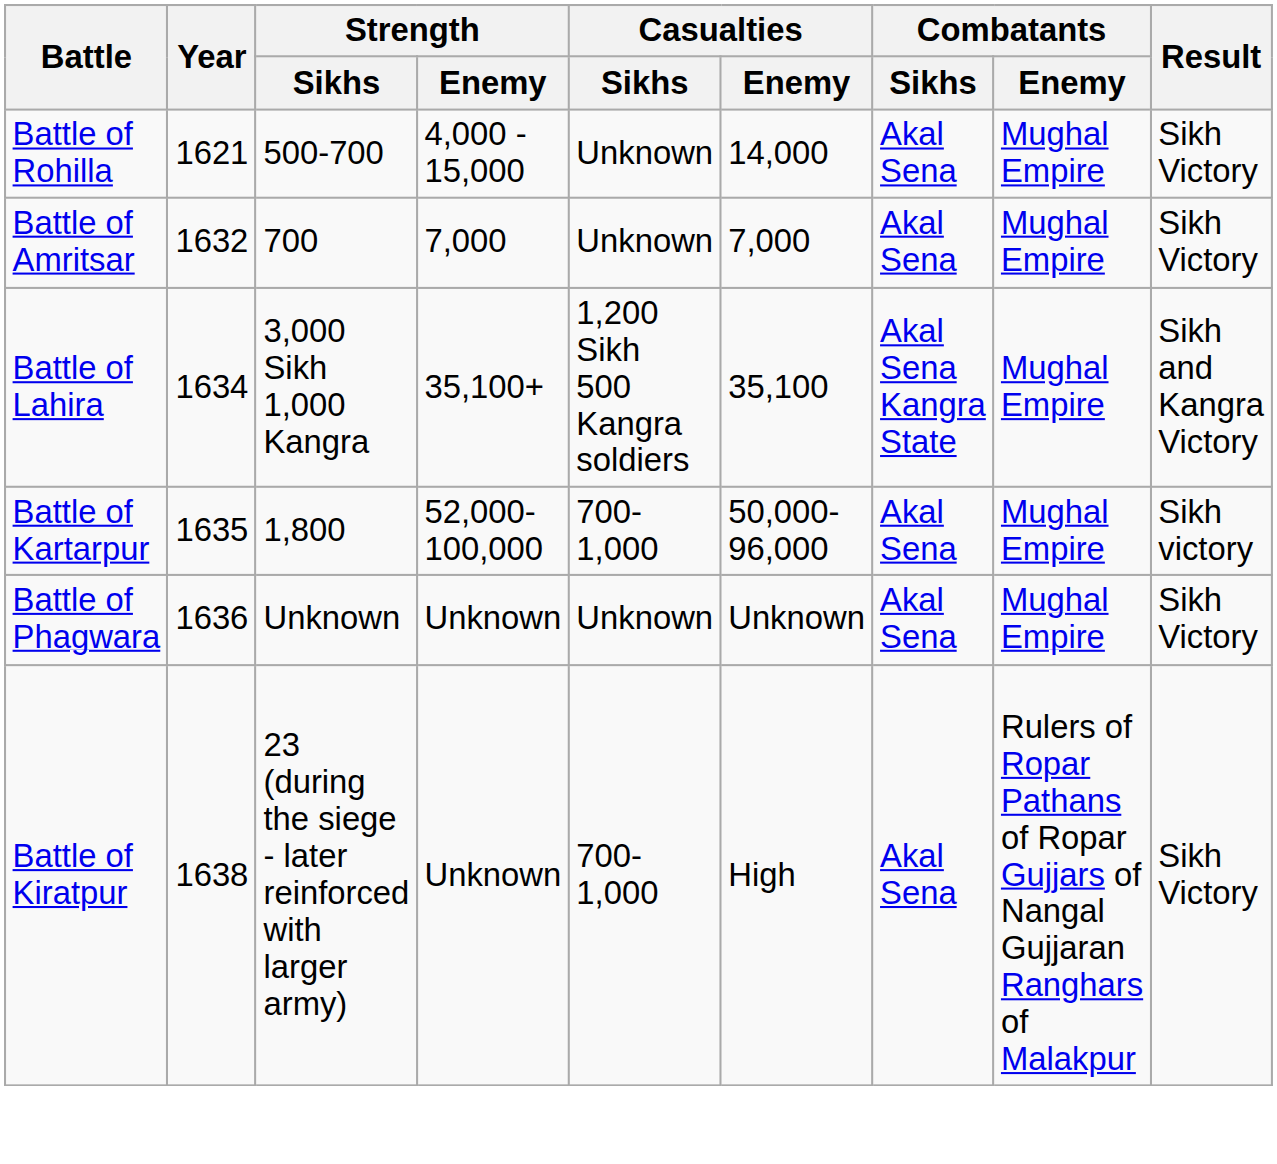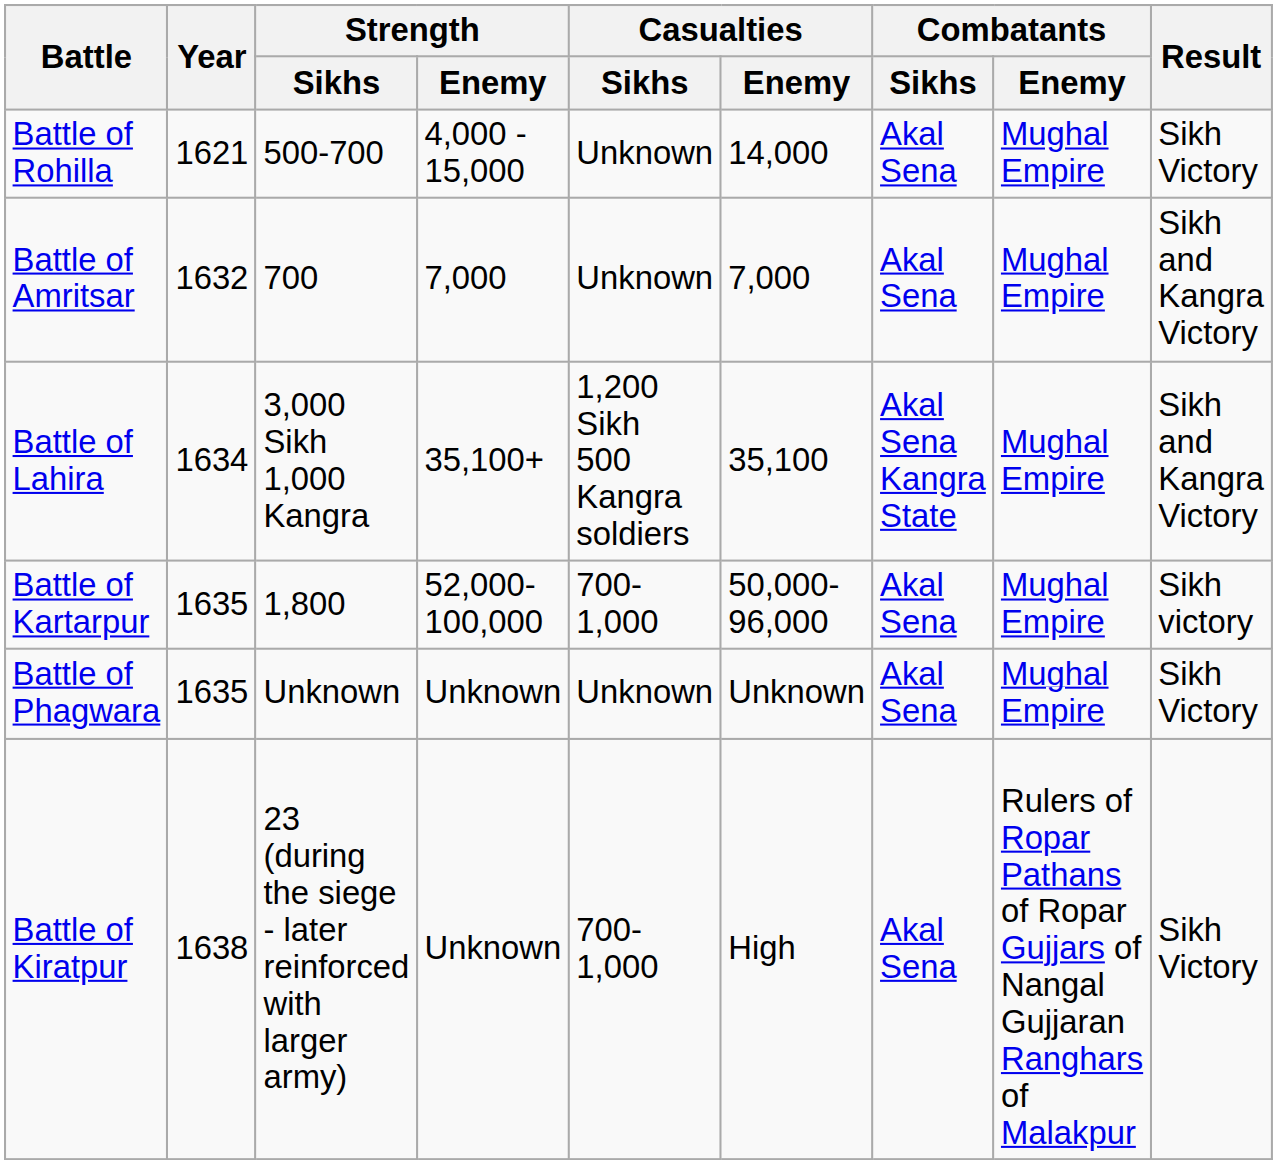Battle of Amritsar | Result: Sikh Victory -> Sikh and Kangra Victory
Battle of Phagwara | Year: 1636 -> 1635
